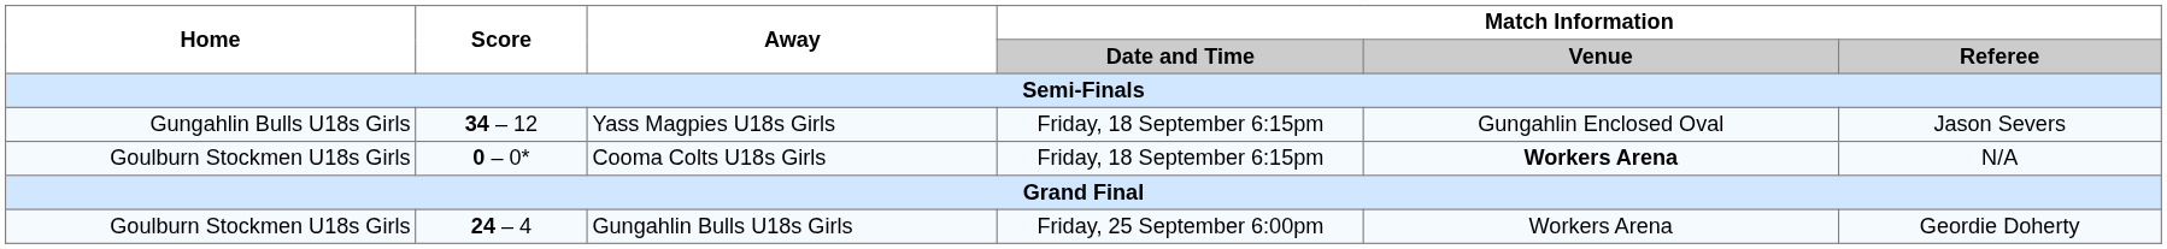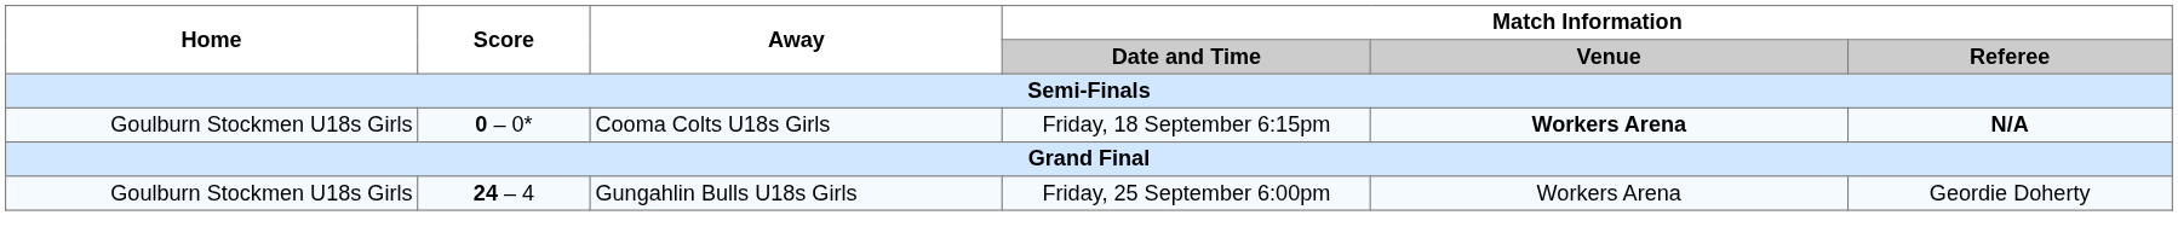- row: Gungahlin Bulls U18s Girls | 34 – 12 | Yass Magpies U18s Girls | Friday, 18 September 6:15pm | Gungahlin Enclosed Oval | Jason Severs
Cooma Colts U18s Girls | Match Information / Referee: normal -> bold
